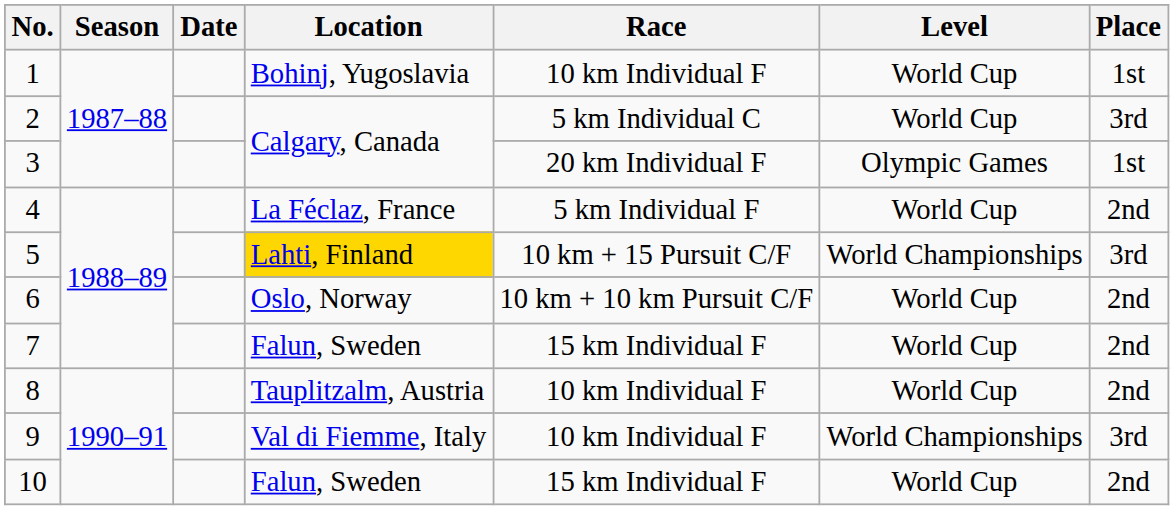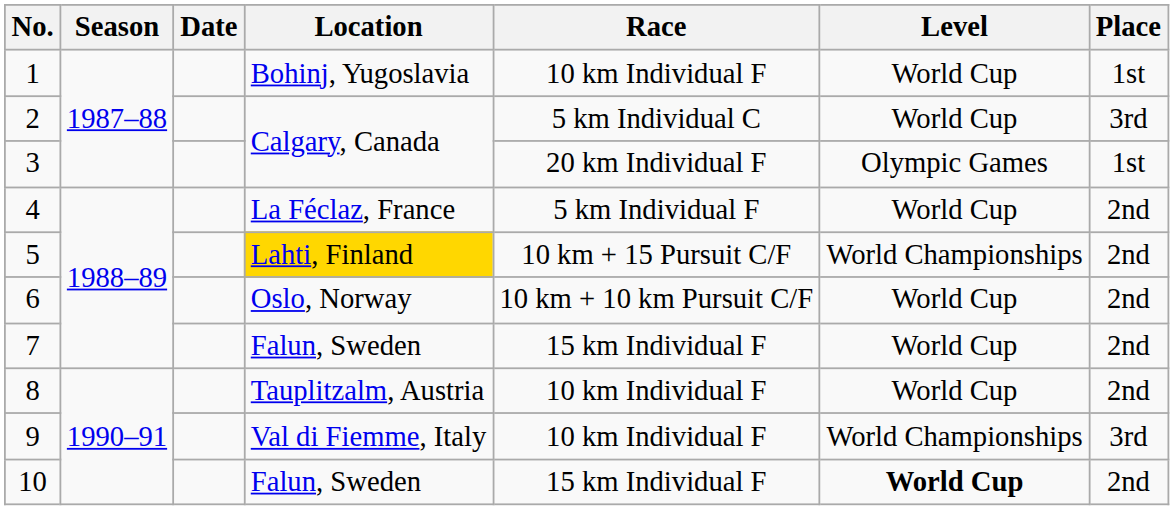5 | Place: 3rd -> 2nd
10 | Level: normal -> bold
